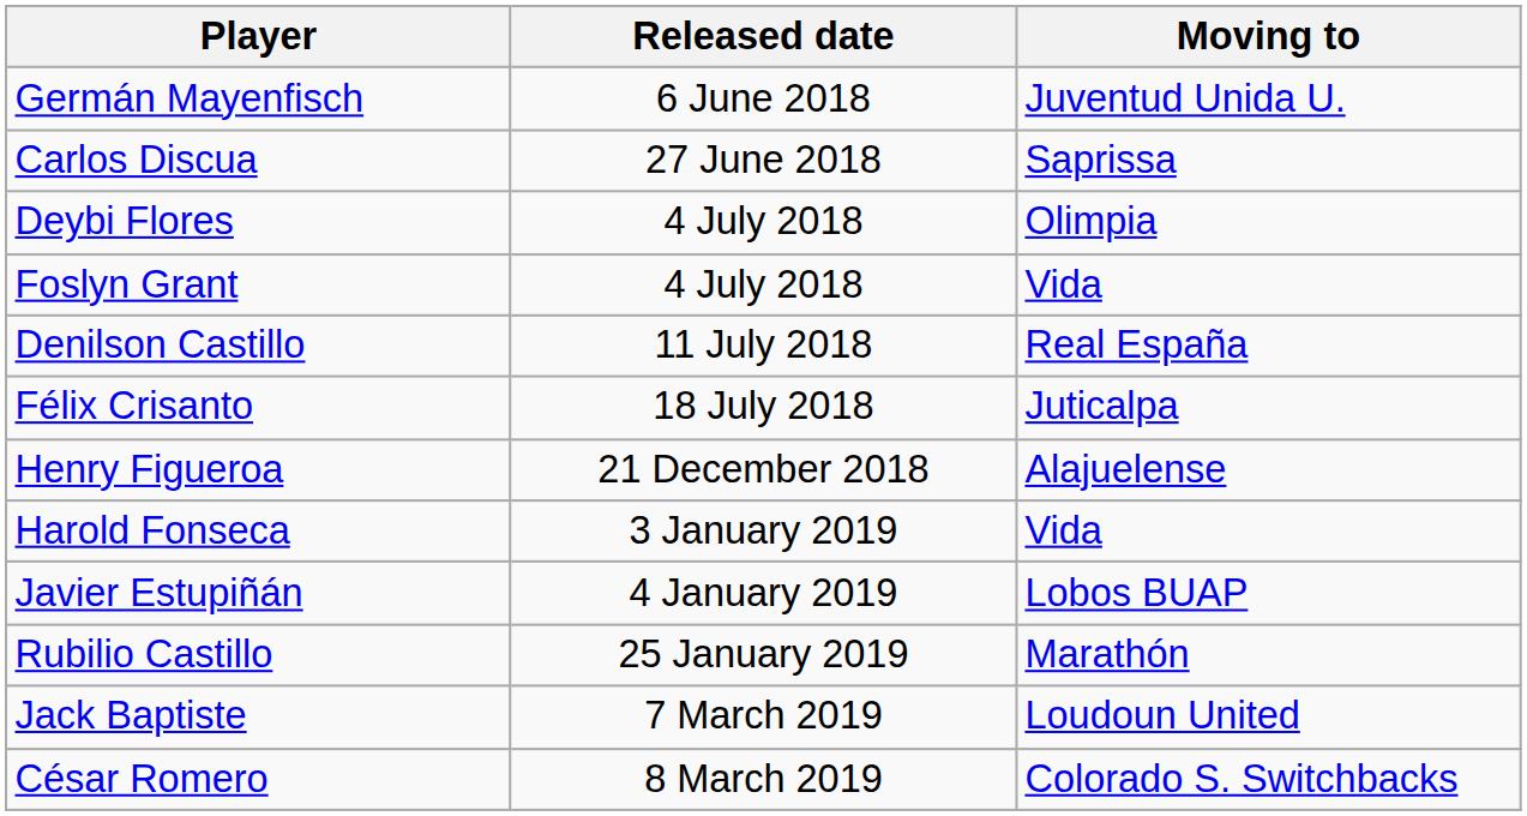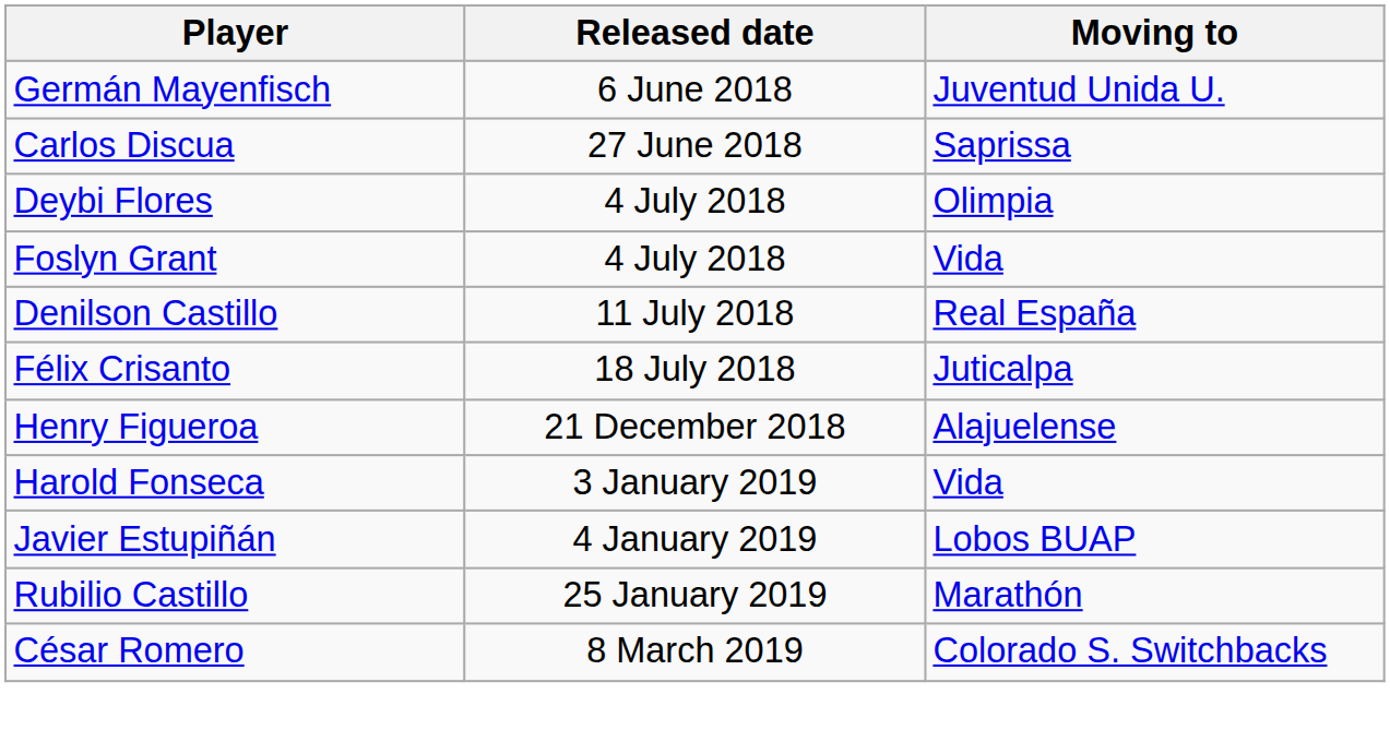- row: Jack Baptiste | 7 March 2019 | Loudoun United
